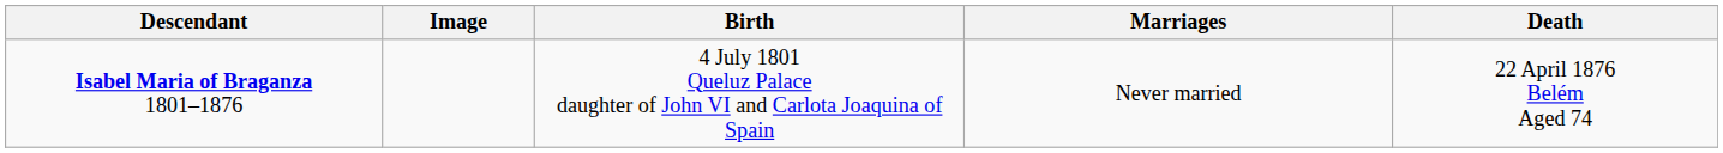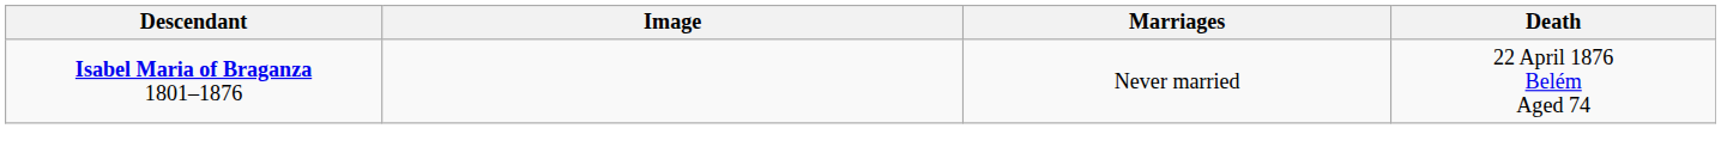- column: Birth | 4 July 1801 Queluz Palace daughter of John VI and Carlota Joaquina of Spain
